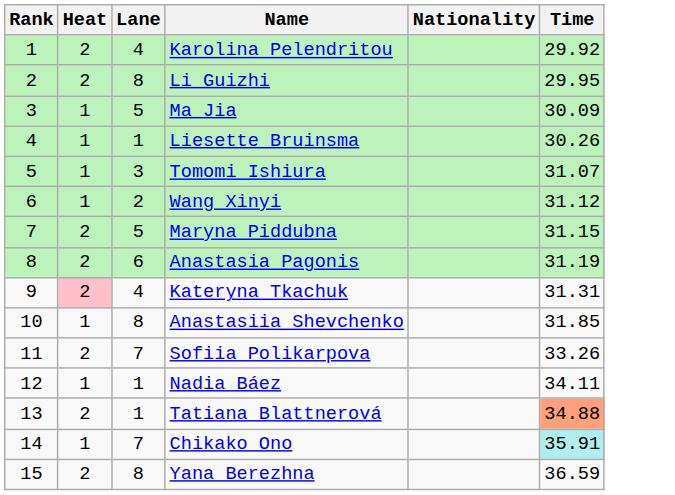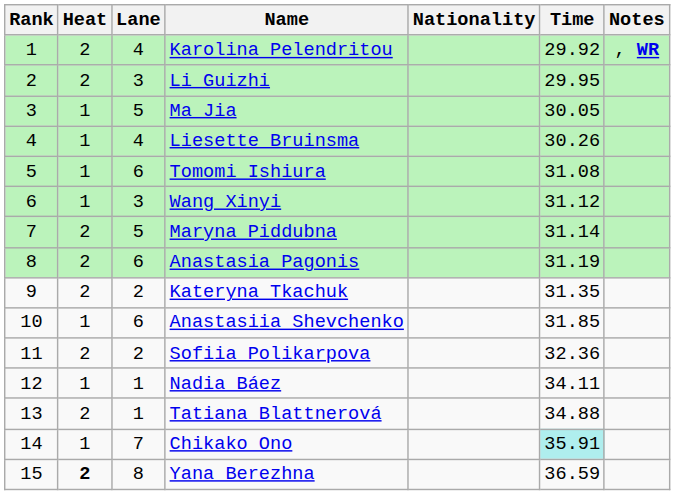+ column: Notes | , WR
Li Guizhi | Lane: 8 -> 3
Ma Jia | Time: 30.09 -> 30.05
Liesette Bruinsma | Lane: 1 -> 4
Tomomi Ishiura | Lane: 3 -> 6
Tomomi Ishiura | Time: 31.07 -> 31.08
Wang Xinyi | Lane: 2 -> 3
Maryna Piddubna | Time: 31.15 -> 31.14
Kateryna Tkachuk | Heat: pink background -> no background
Kateryna Tkachuk | Lane: 4 -> 2
Kateryna Tkachuk | Time: 31.31 -> 31.35
Anastasiia Shevchenko | Lane: 8 -> 6
Sofiia Polikarpova | Lane: 7 -> 2
Sofiia Polikarpova | Time: 33.26 -> 32.36
Tatiana Blattnerová | Time: lightsalmon background -> no background
Yana Berezhna | Heat: normal -> bold
